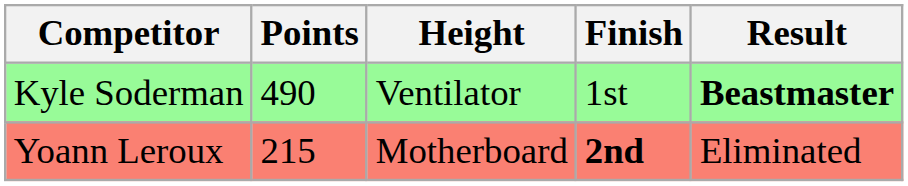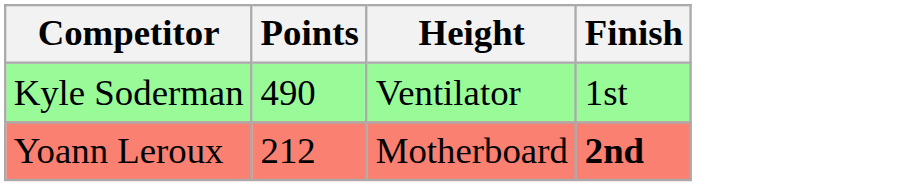- column: Result | Beastmaster | Eliminated
Yoann Leroux | Points: 215 -> 212
